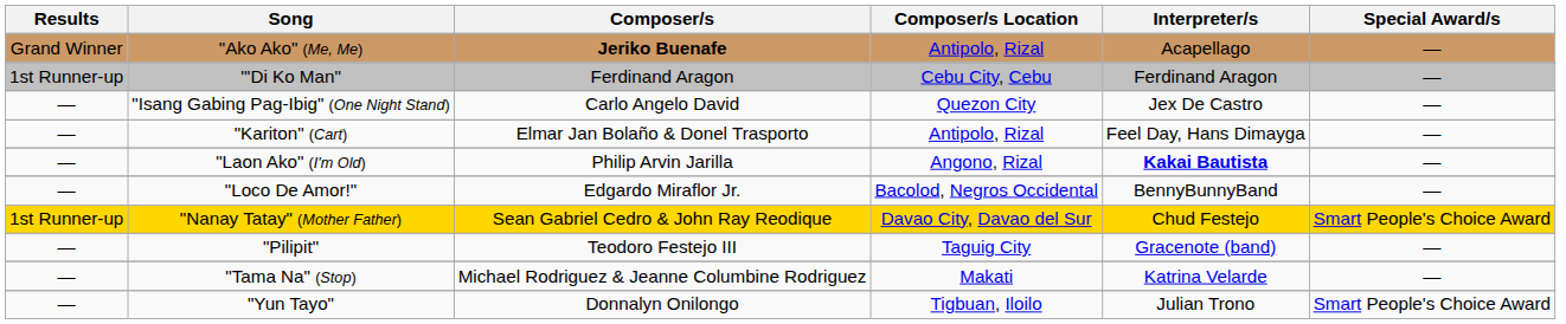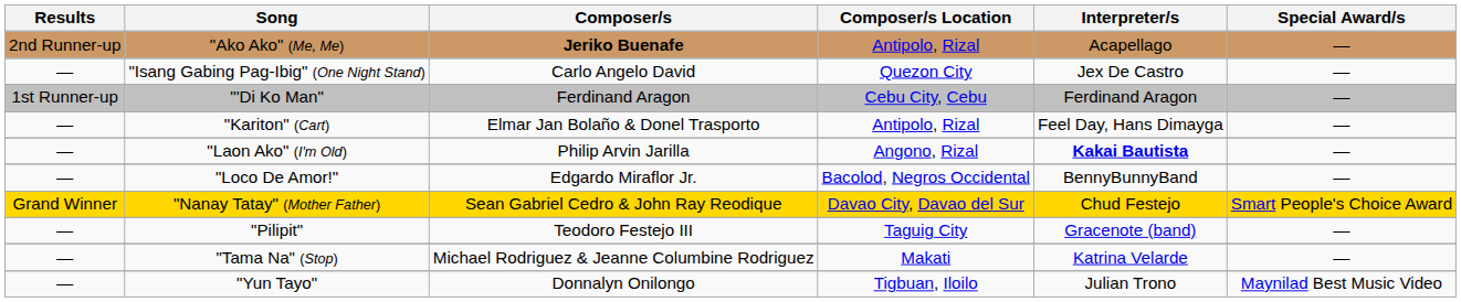"Ako Ako" (Me, Me) | Results: Grand Winner -> 2nd Runner-up
rows swapped: "'Di Ko Man" <-> "Isang Gabing Pag-Ibig" (One Night Stand)
"Nanay Tatay" (Mother Father) | Results: 1st Runner-up -> Grand Winner
"Yun Tayo" | Special Award/s: Smart People's Choice Award -> Maynilad Best Music Video
